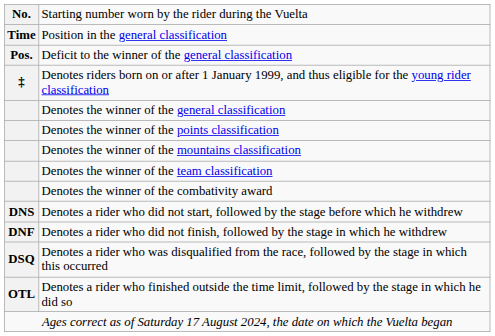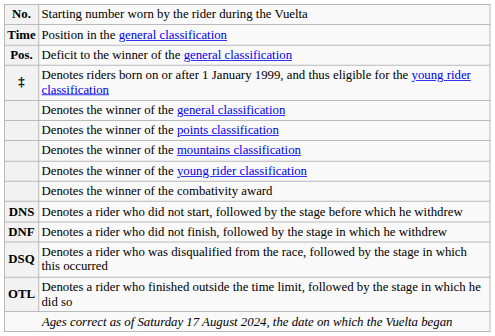+ row: Denotes the winner of the young rider classification
- row: Denotes the winner of the team classification
